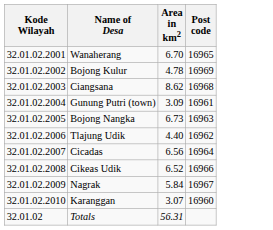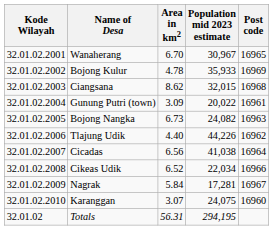+ column: Population mid 2023 estimate | 30,967 | 35,933 | 32,015 | 20,022 | 24,082 | 44,226 | 41,038 | 22,034 | 17,281 | 24,075 | 294,195
